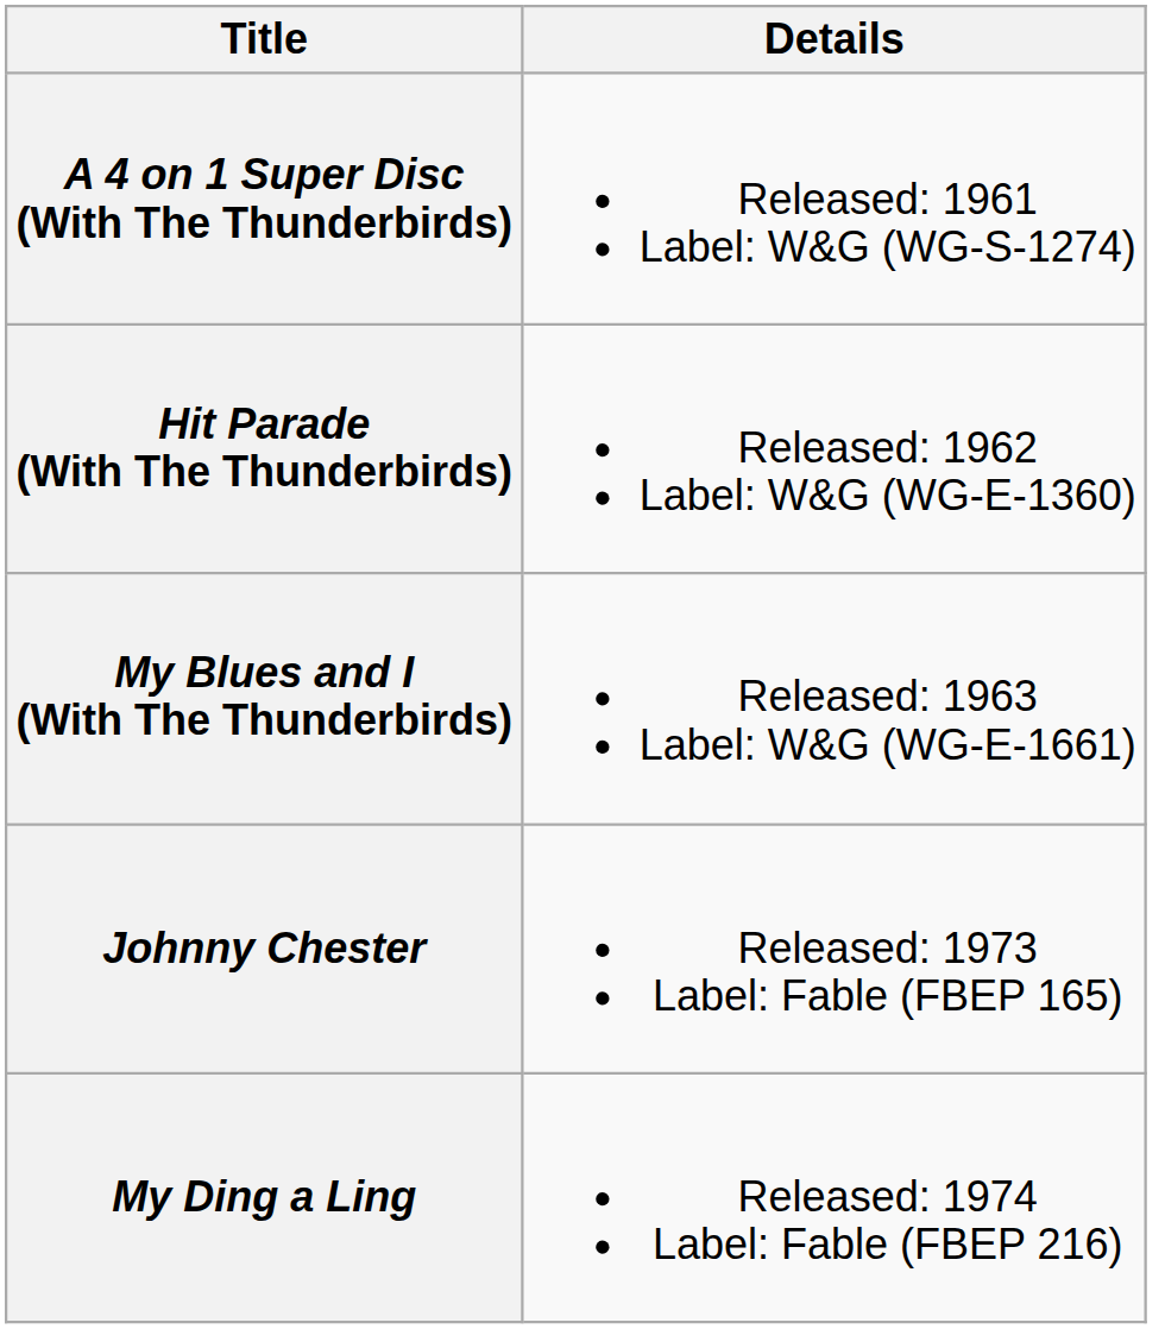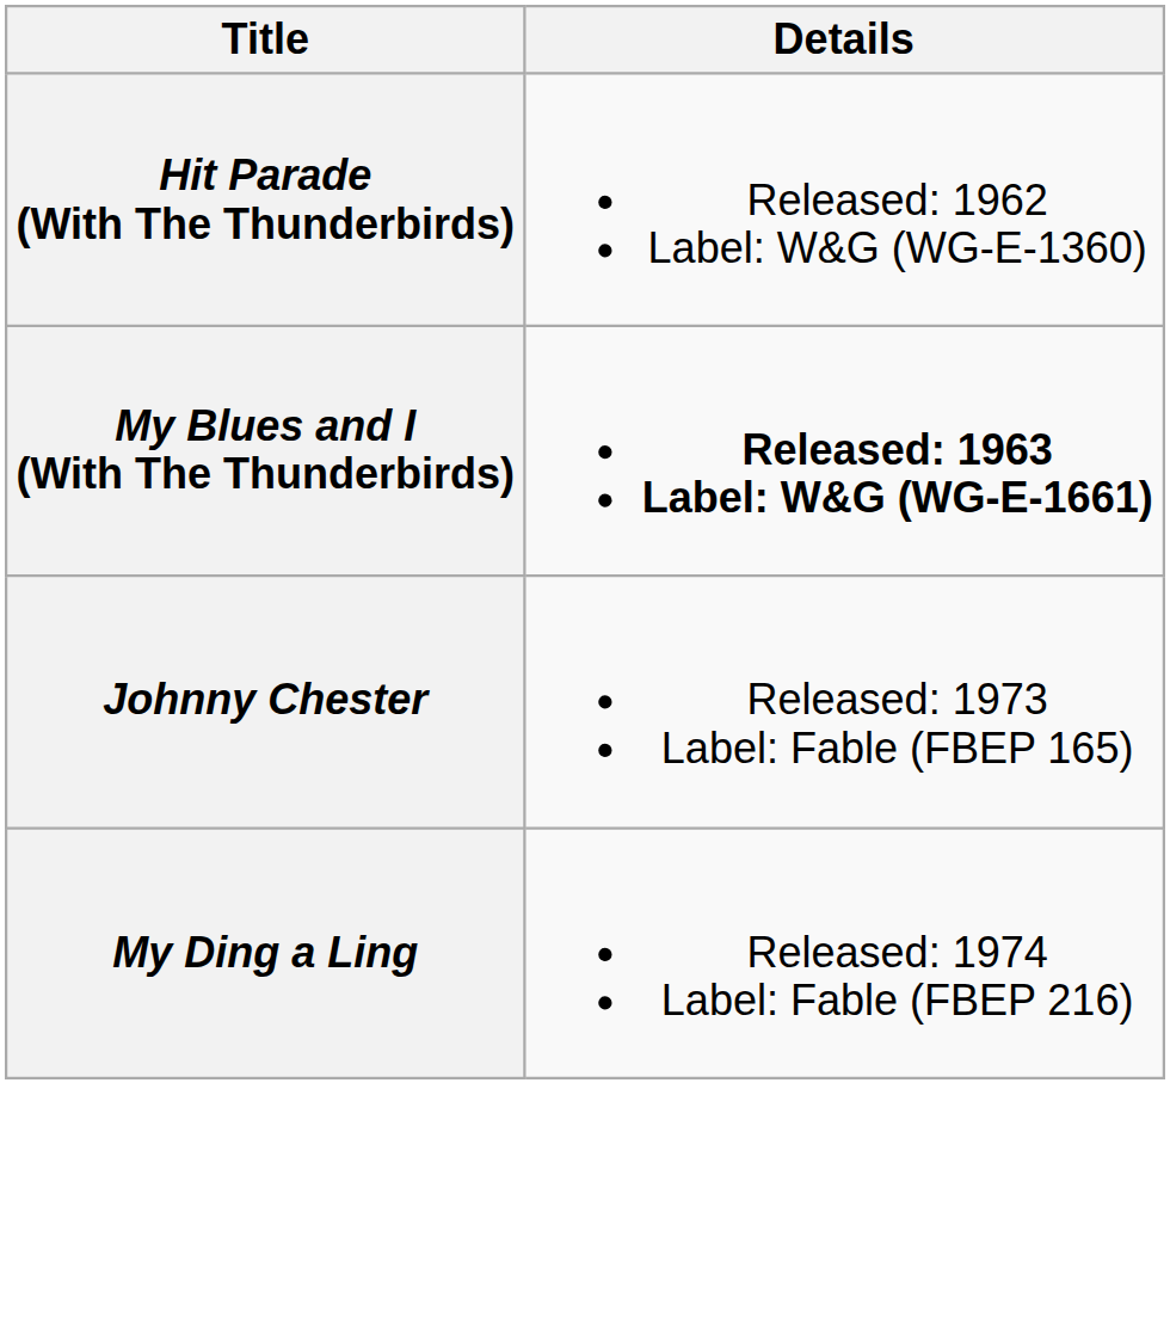- row: A 4 on 1 Super Disc (With The Thunderbirds) | Released: 1961 Label: W&G (WG-S-1274)
My Blues and I (With The Thunderbirds) | Details: normal -> bold
